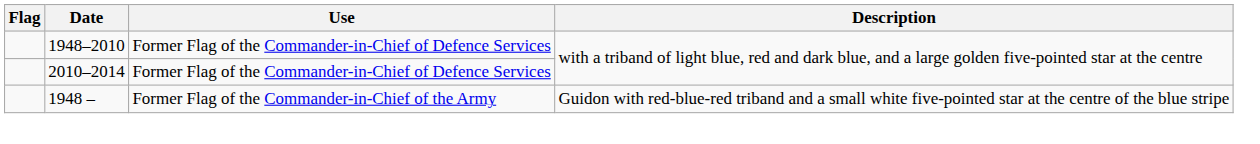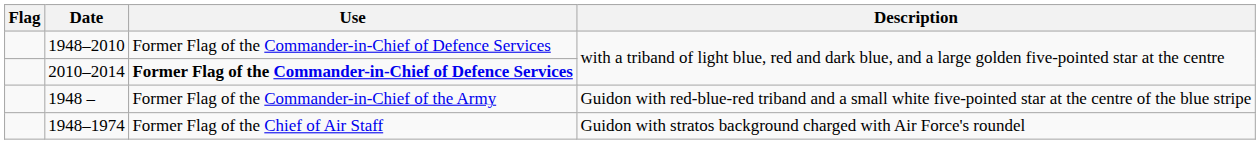2010–2014 | Use: normal -> bold
+ row: 1948–1974 | Former Flag of the Chief of Air Staff | Guidon with stratos background charged with Air Force's roundel
